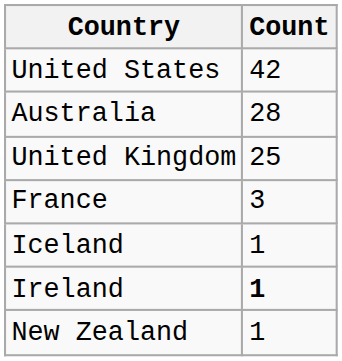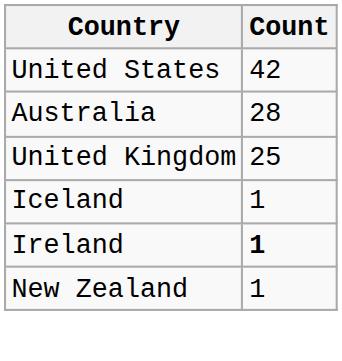- row: France | 3
